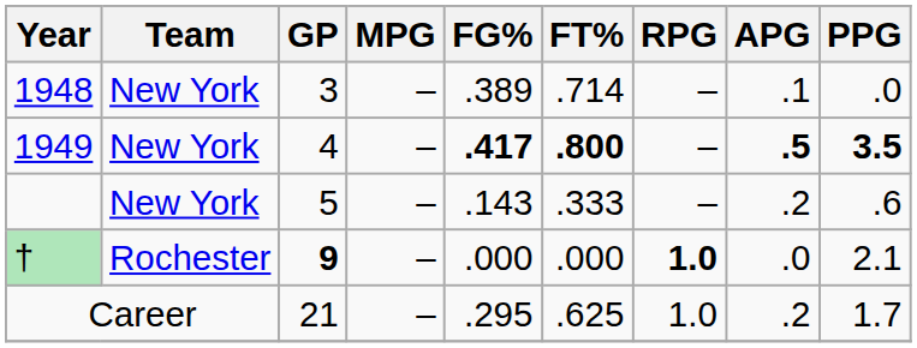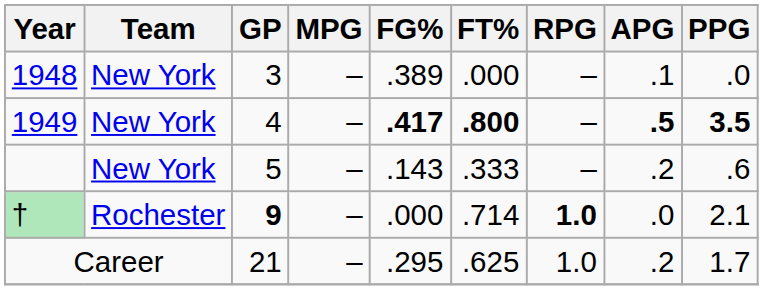1948 | FT%: .714 -> .000
† | FT%: .000 -> .714
